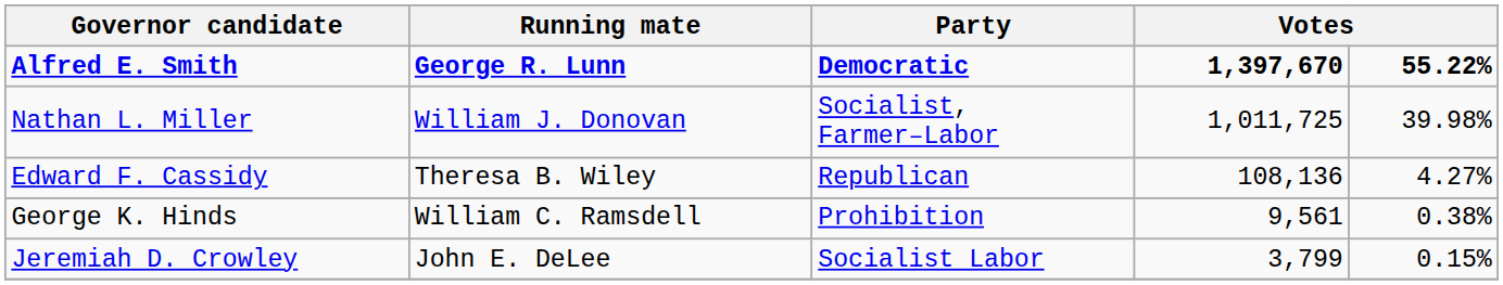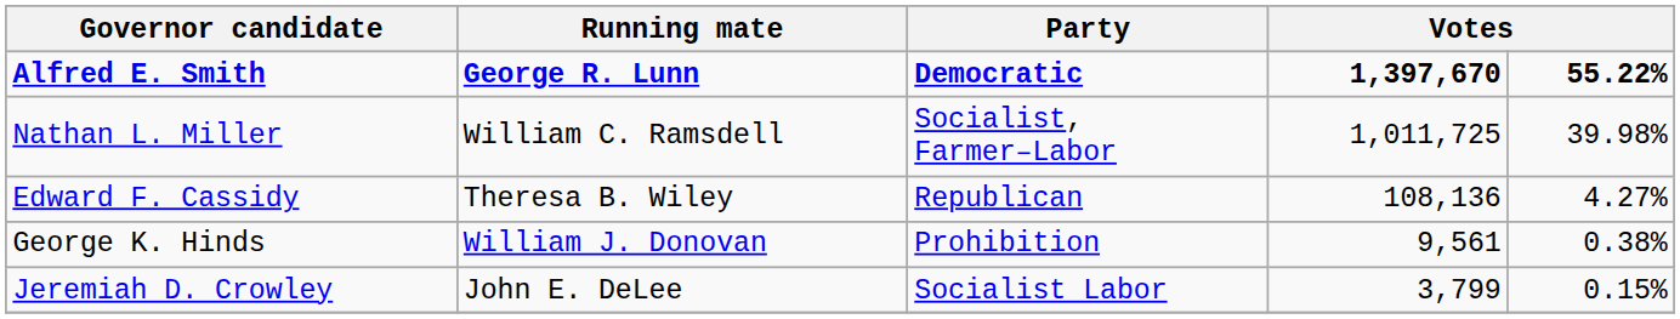Nathan L. Miller | Running mate: William J. Donovan -> William C. Ramsdell
George K. Hinds | Running mate: William C. Ramsdell -> William J. Donovan
